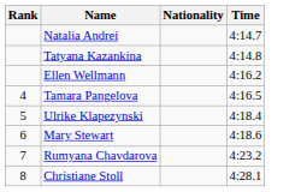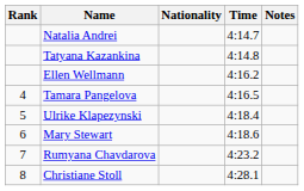+ column: Notes
